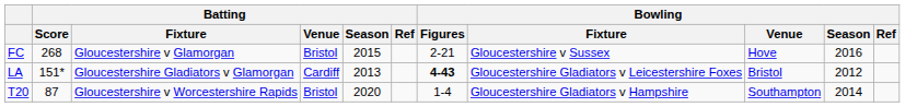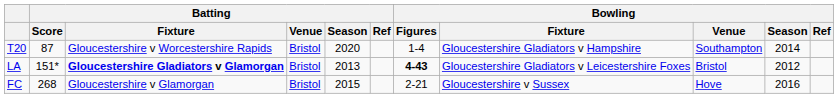rows swapped: FC <-> T20
LA | Batting / Fixture: normal -> bold
LA | Batting / Venue: Cardiff -> Bristol
